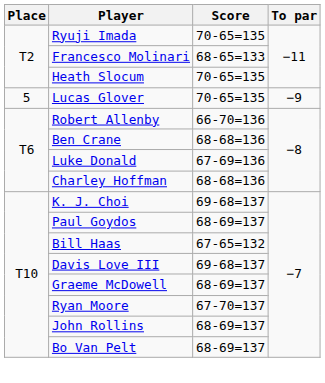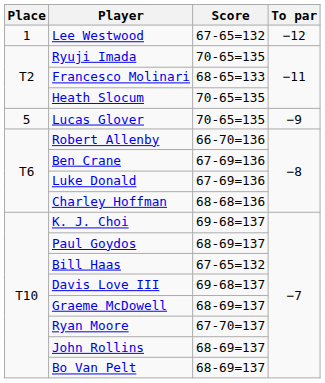+ row: 1 | Lee Westwood | 67-65=132 | −12
Ben Crane | Score: 68-68=136 -> 67-69=136
